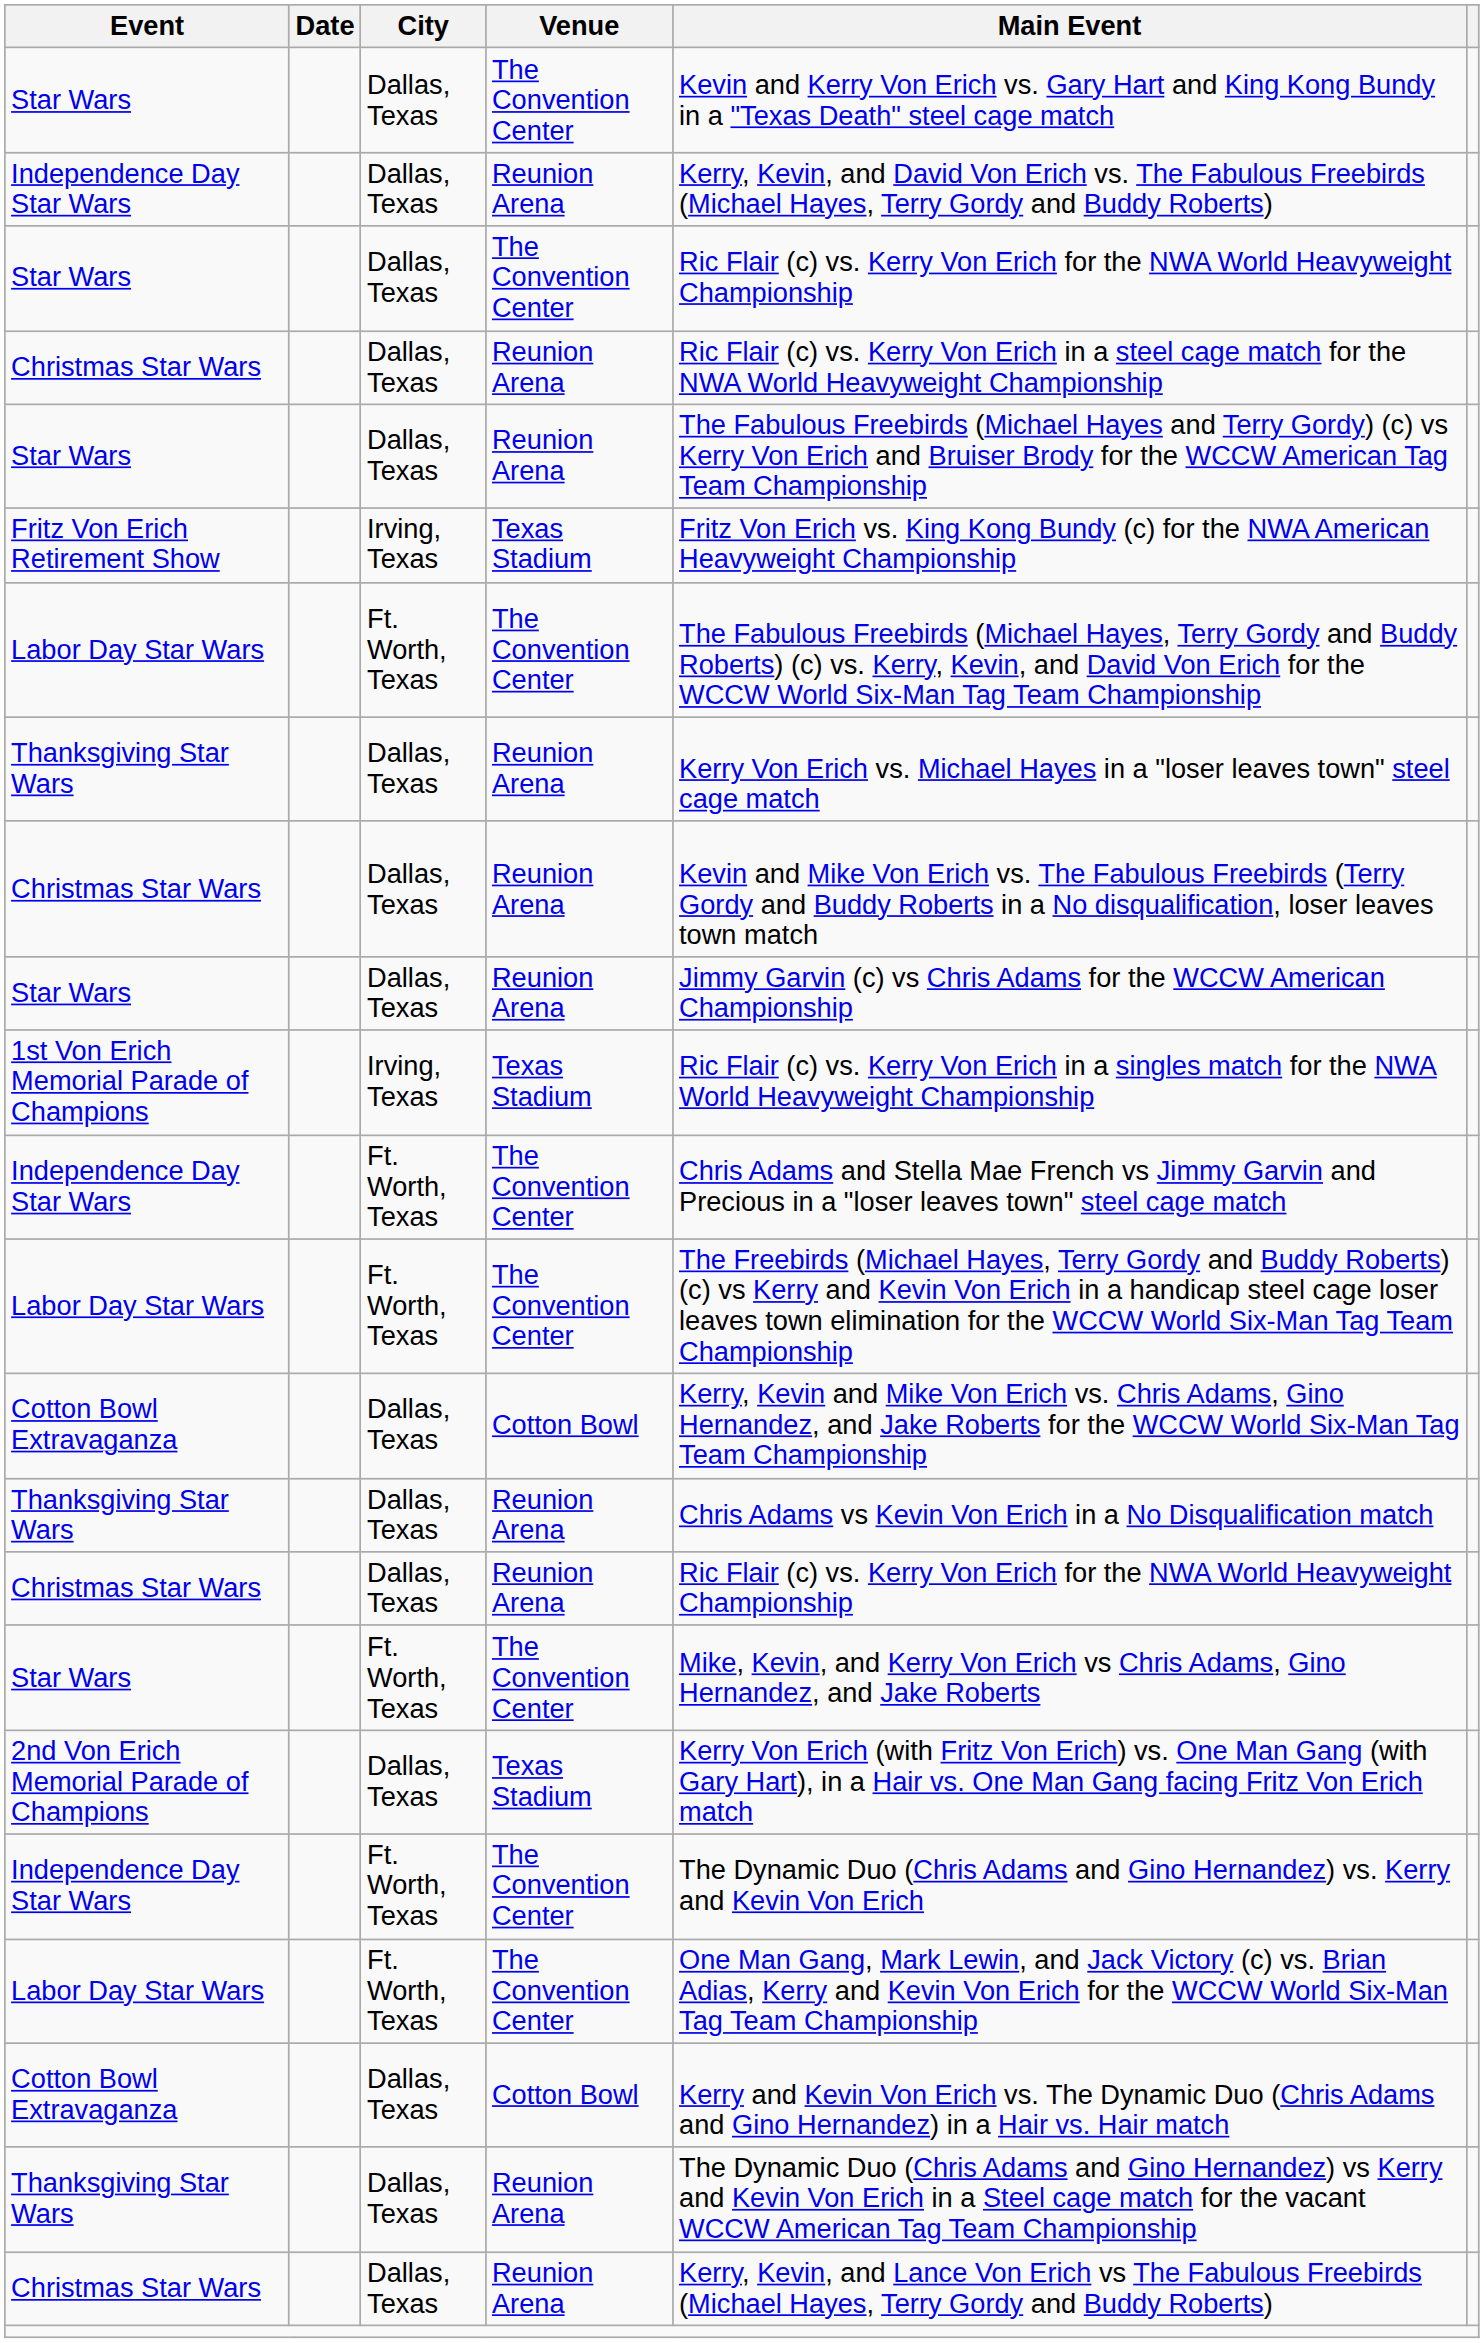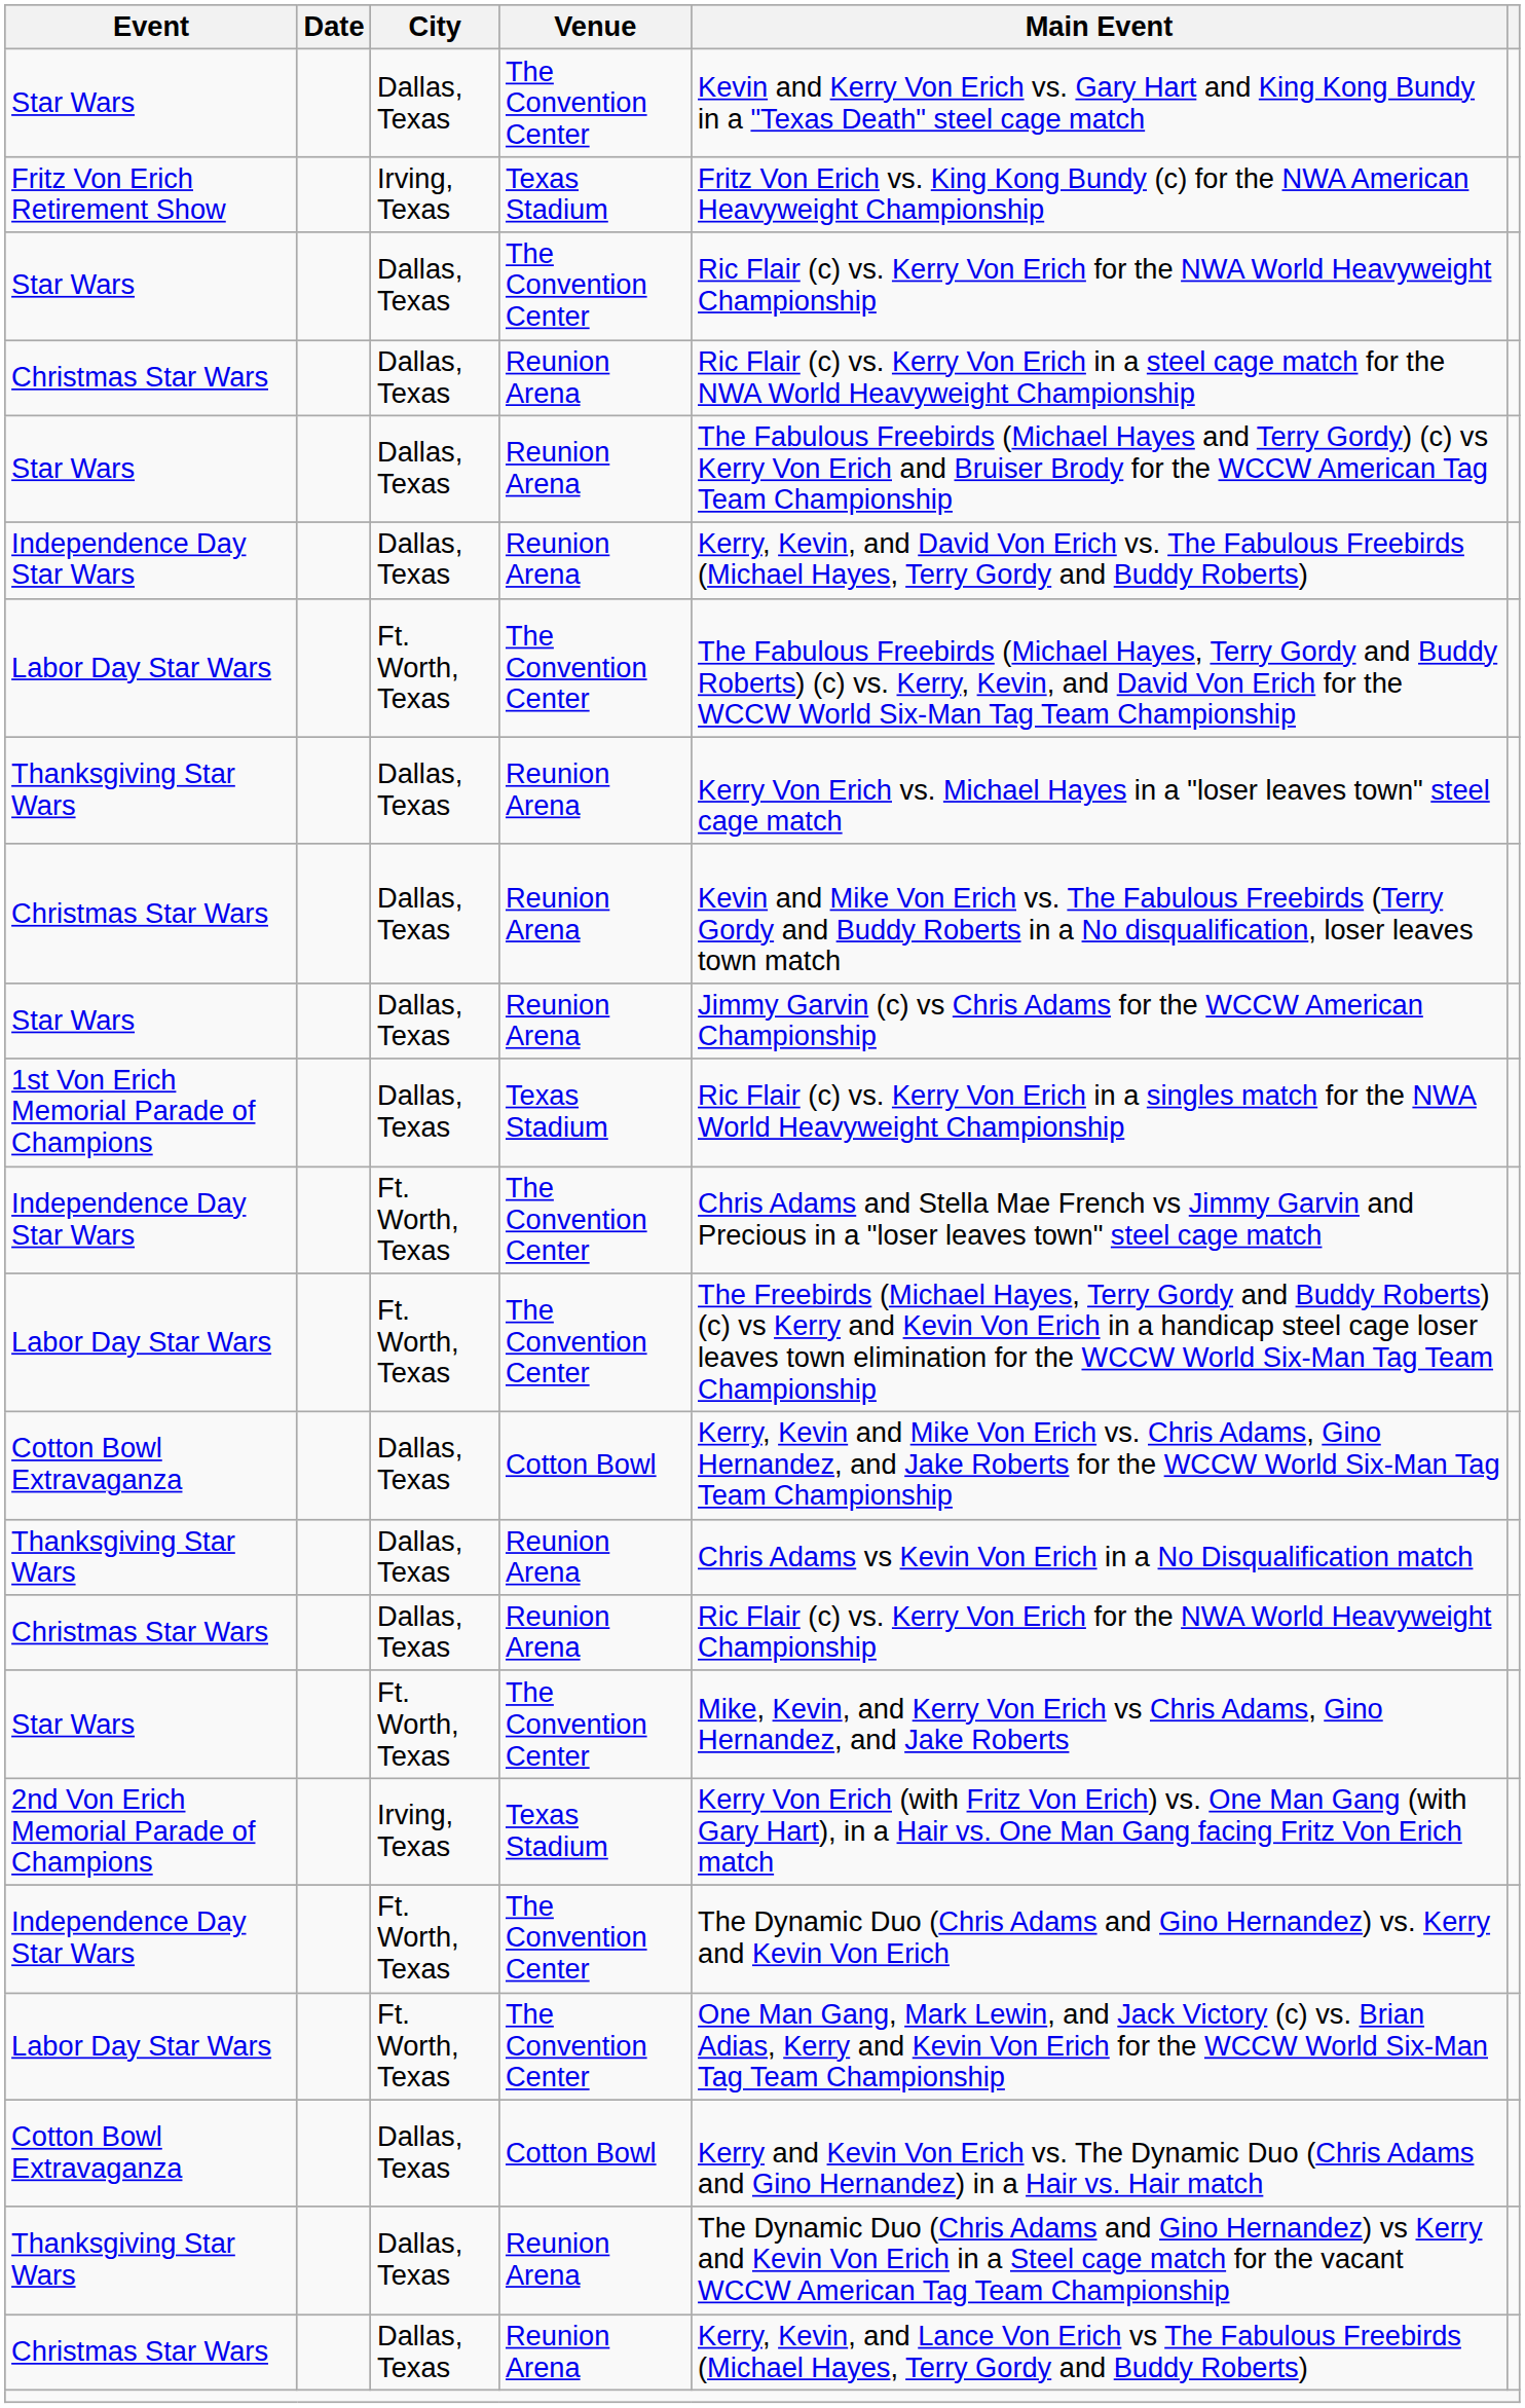rows swapped: Fritz Von Erich Retirement Show <-> Independence Day Star Wars / Reunion Arena
1st Von Erich Memorial Parade of Champions | City: Irving, Texas -> Dallas, Texas
2nd Von Erich Memorial Parade of Champions | City: Dallas, Texas -> Irving, Texas
